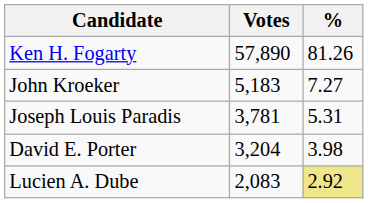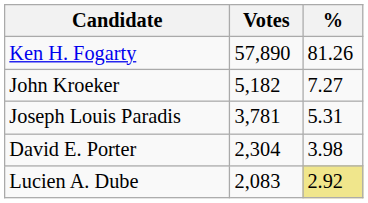John Kroeker | Votes: 5,183 -> 5,182
David E. Porter | Votes: 3,204 -> 2,304
